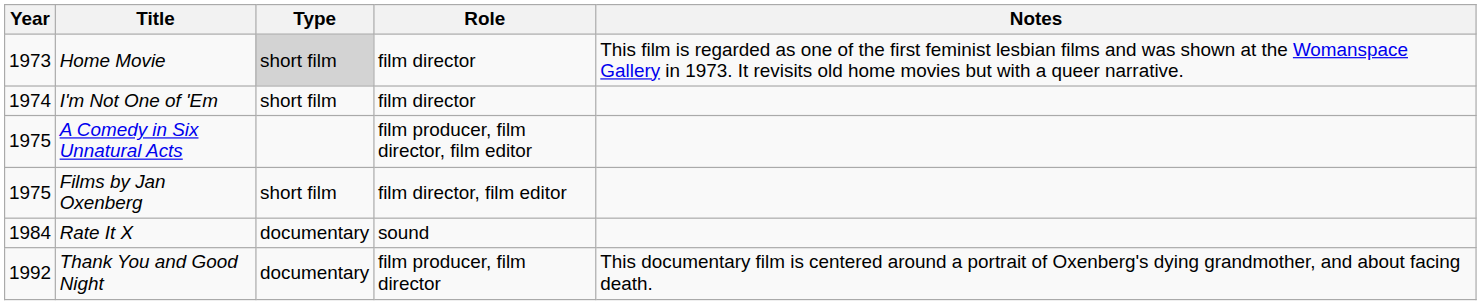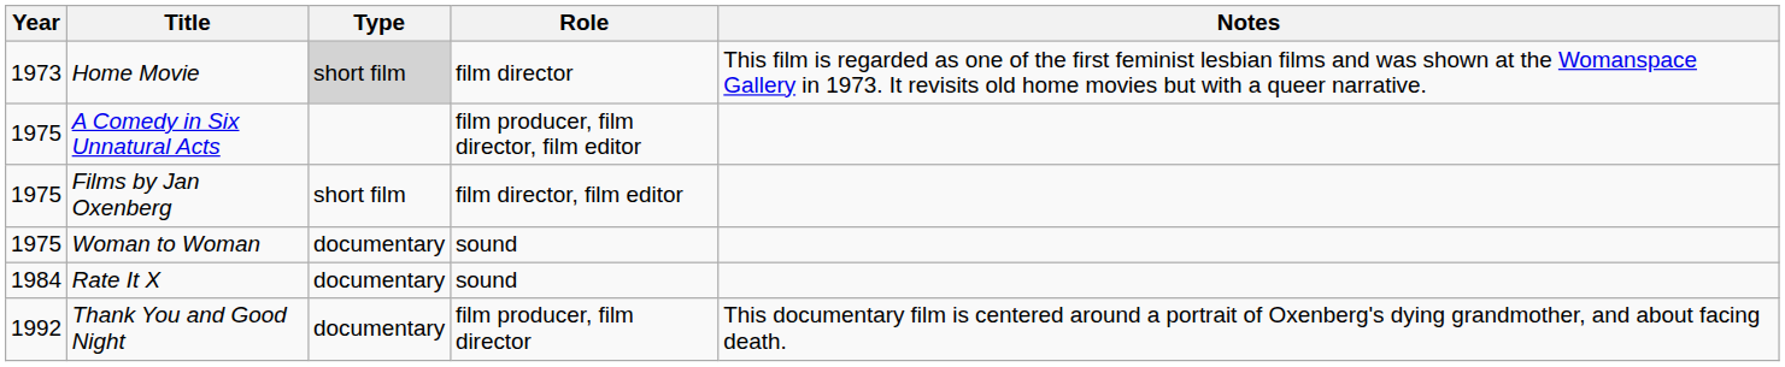- row: 1974 | I'm Not One of 'Em | short film | film director
+ row: 1975 | Woman to Woman | documentary | sound
